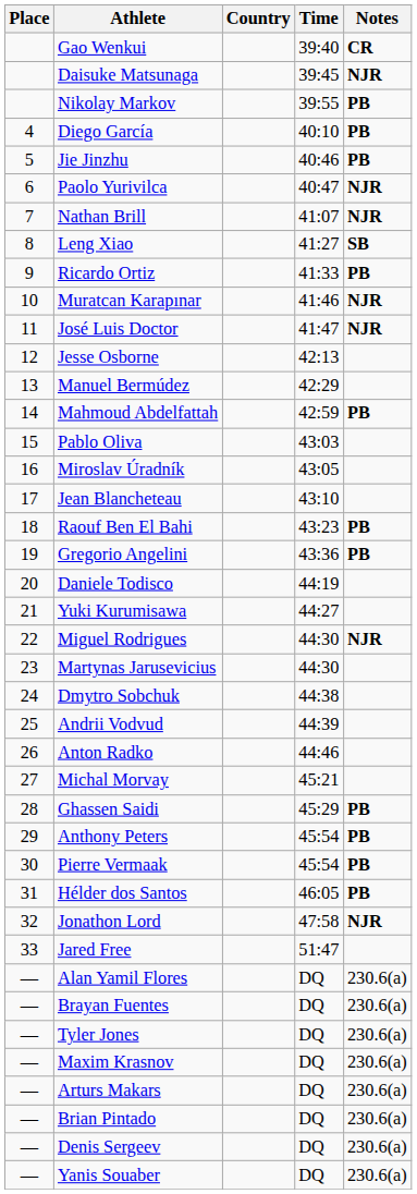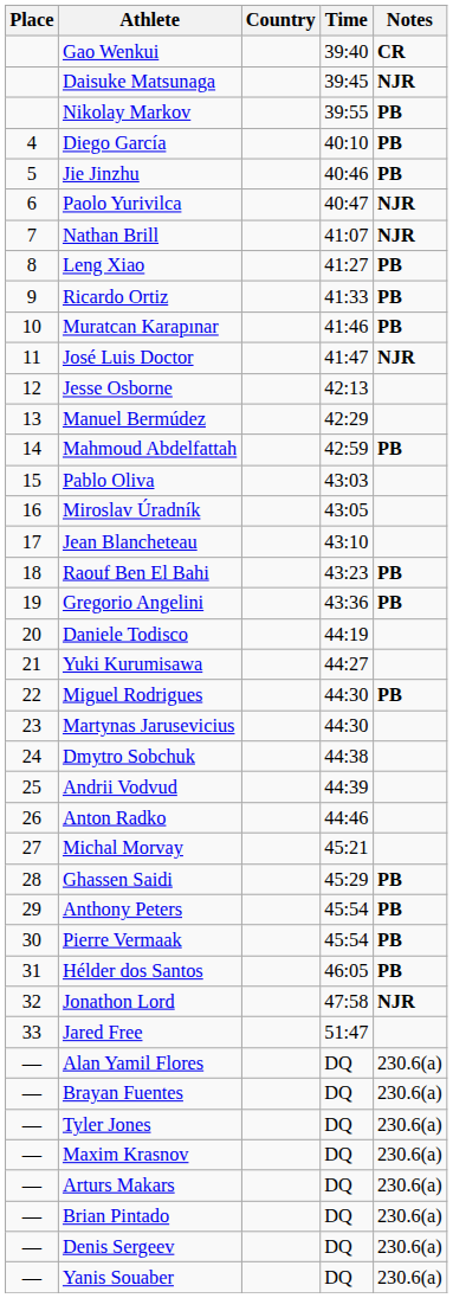Leng Xiao | Notes: SB -> PB
Muratcan Karapınar | Notes: NJR -> PB
Miguel Rodrigues | Notes: NJR -> PB
